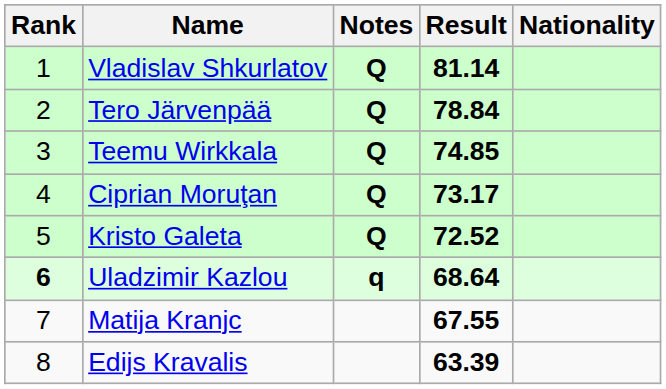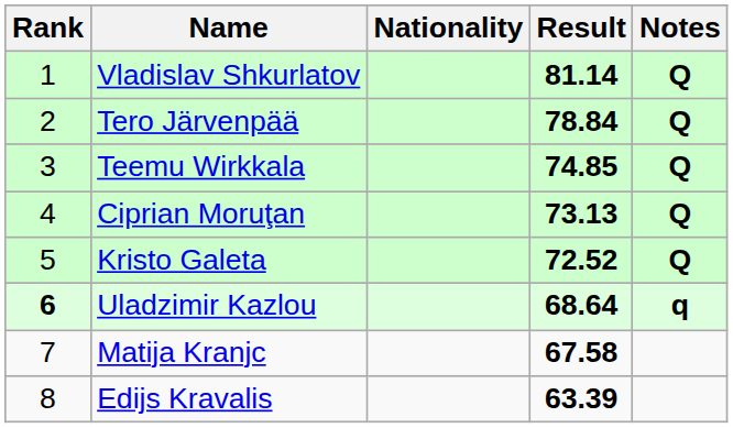columns swapped: Nationality <-> Notes
Ciprian Moruţan | Result: 73.17 -> 73.13
Matija Kranjc | Result: 67.55 -> 67.58
